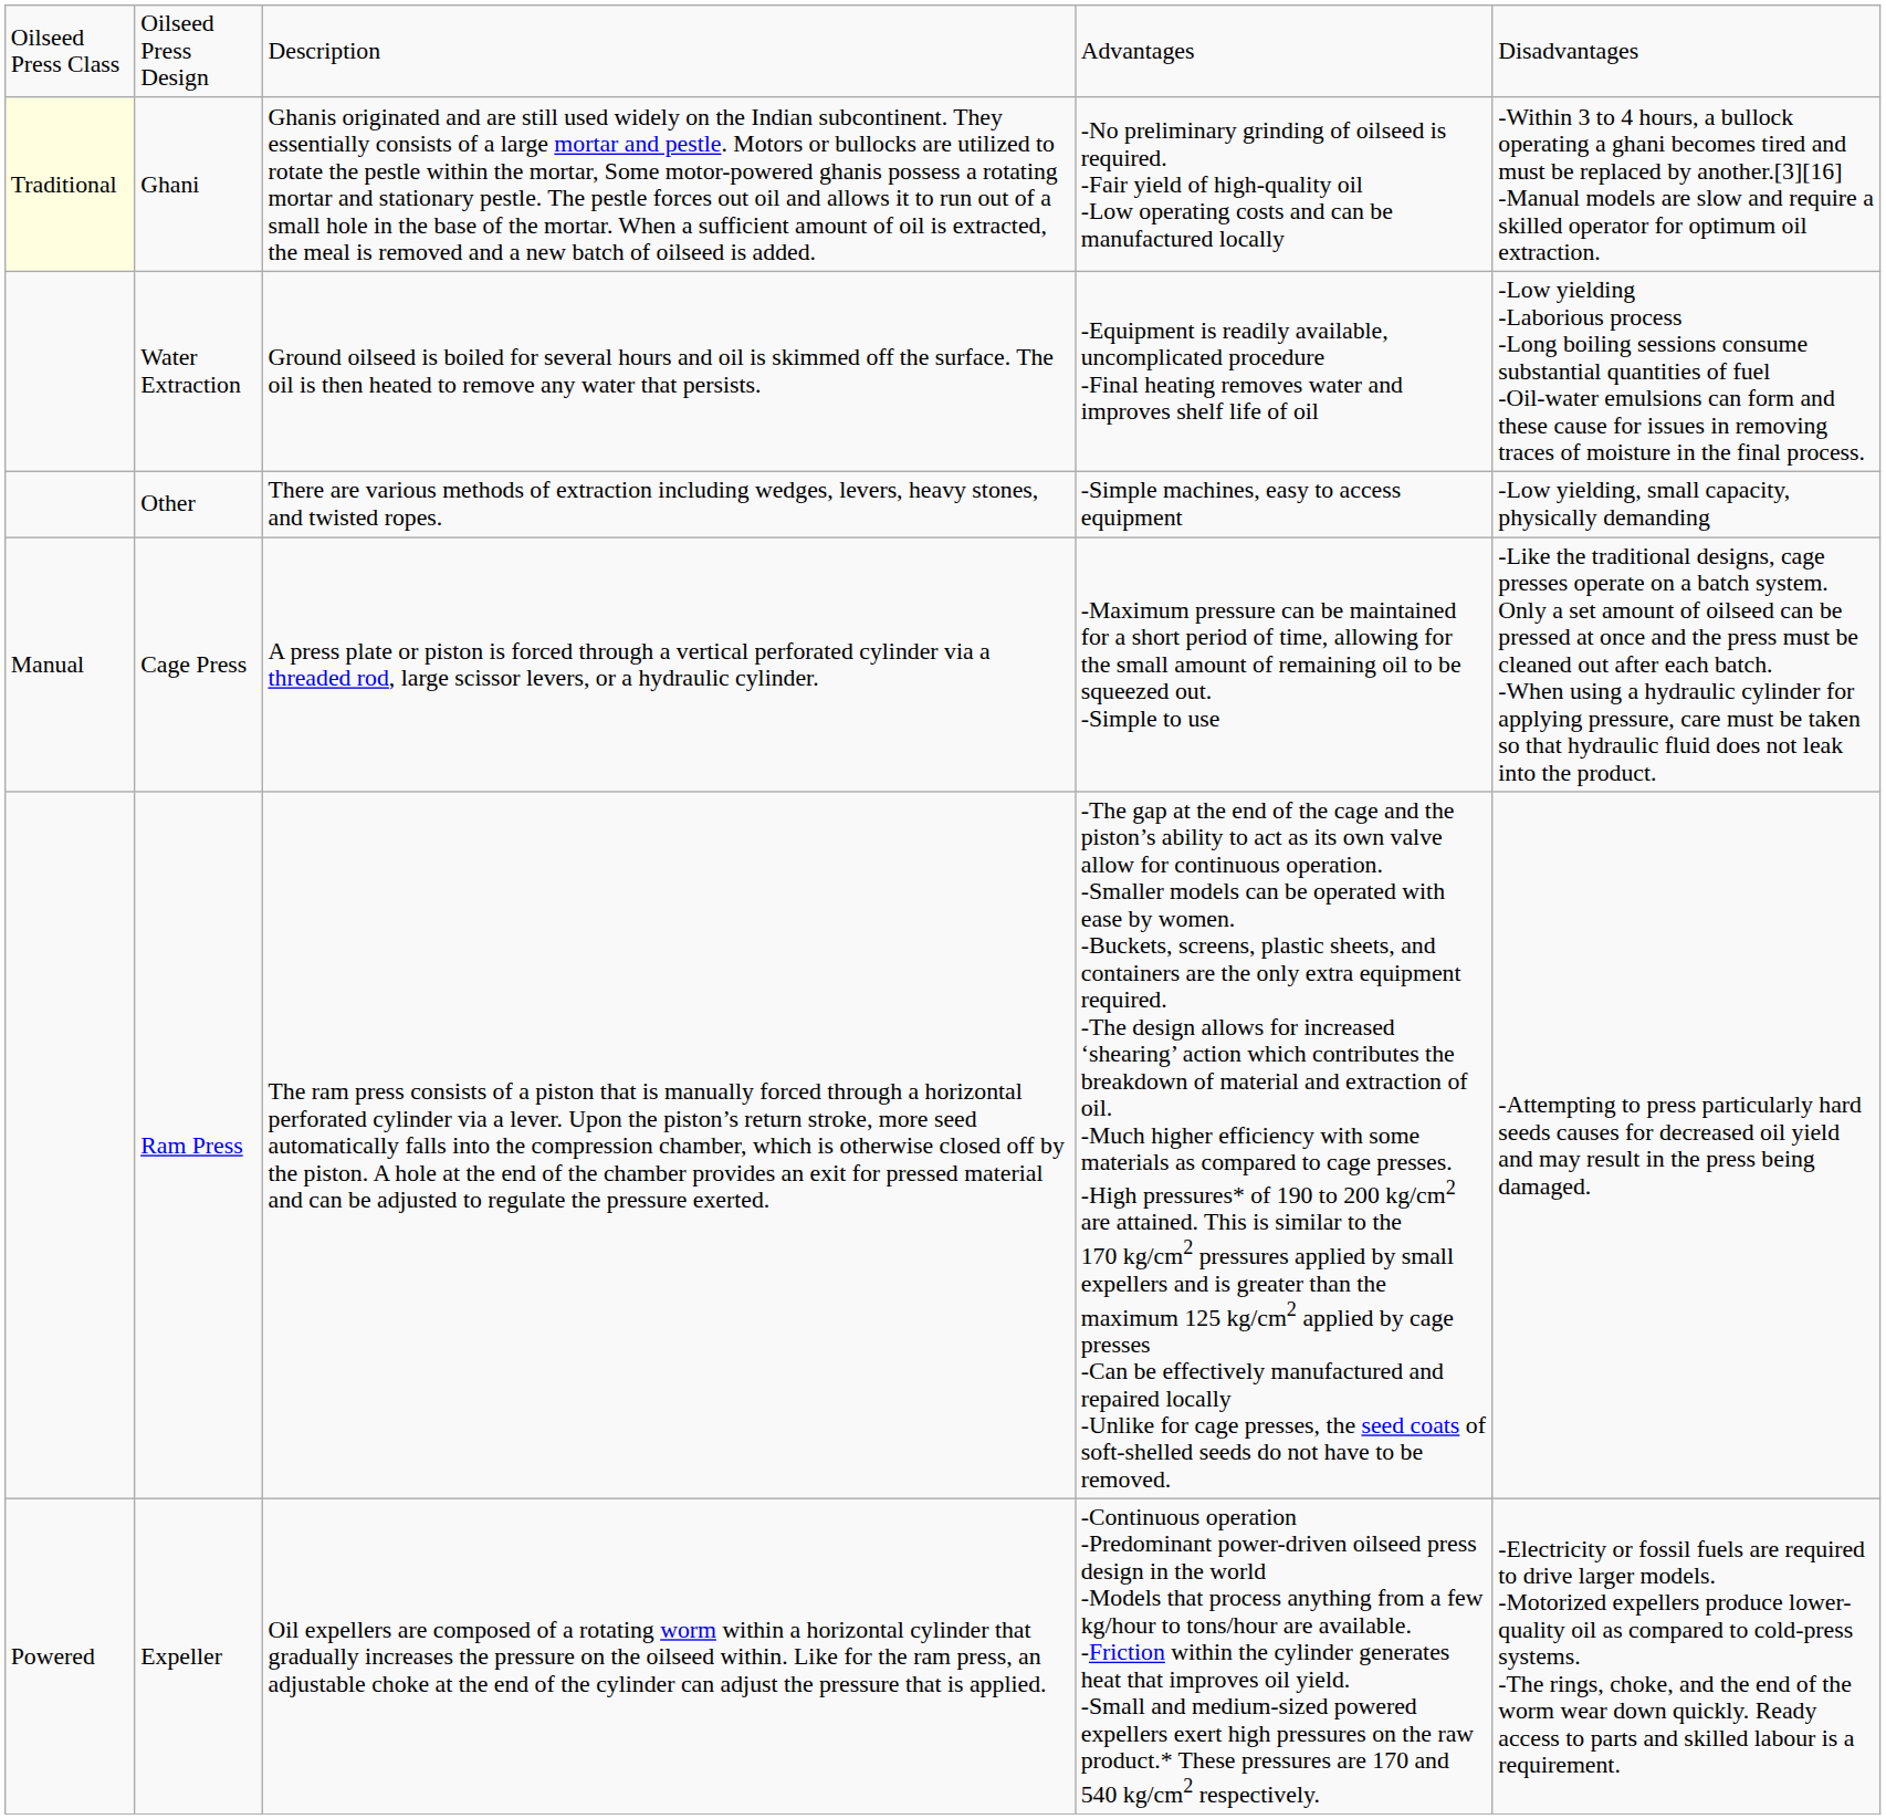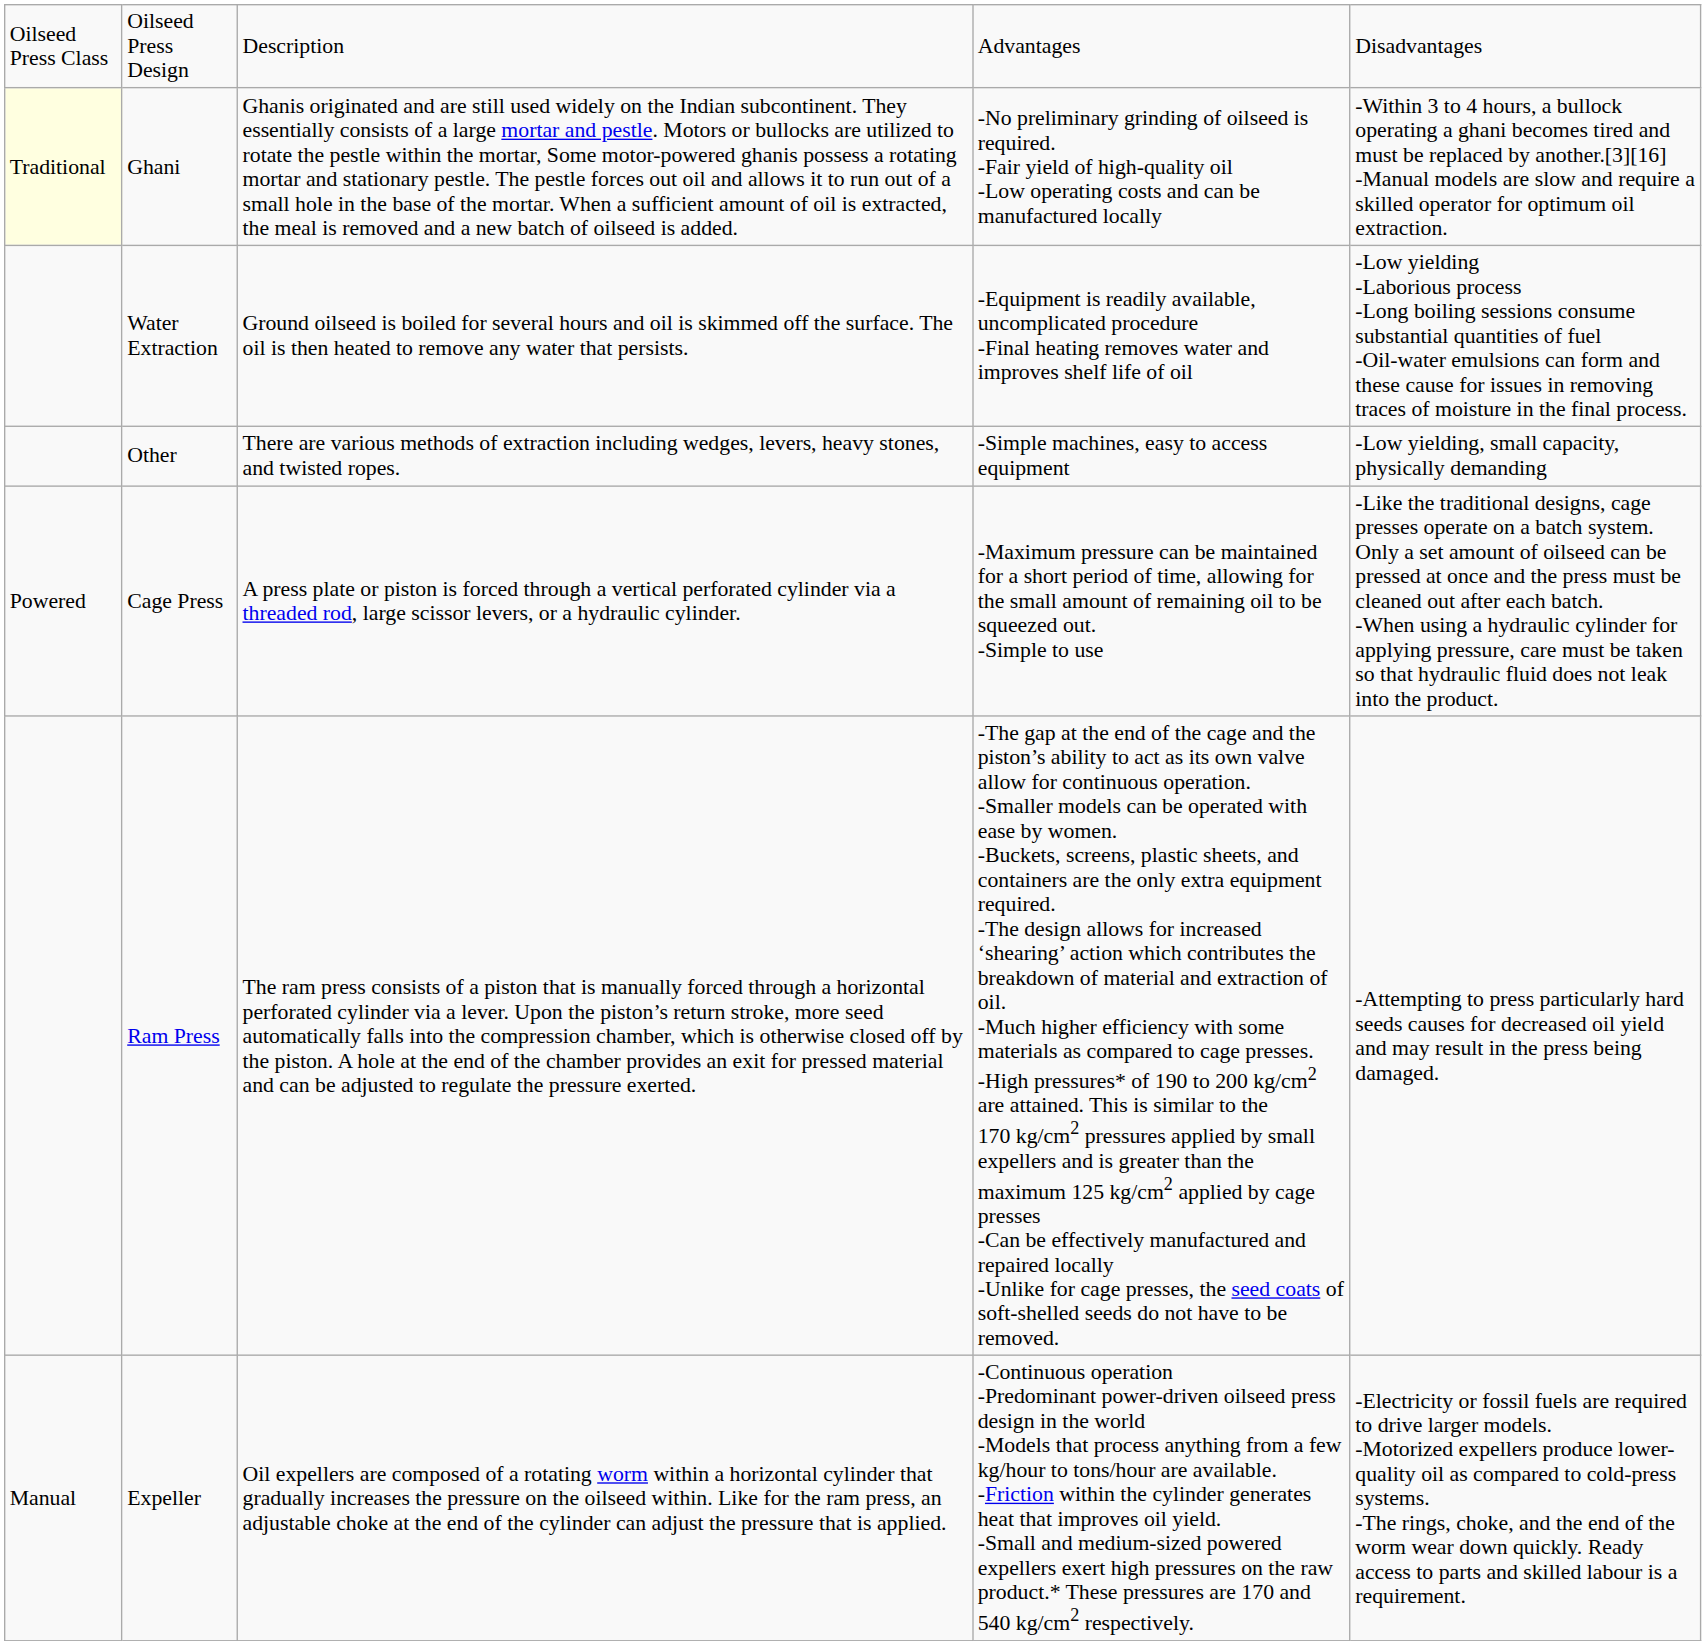Cage Press | column 1: Manual -> Powered
Expeller | column 1: Powered -> Manual
